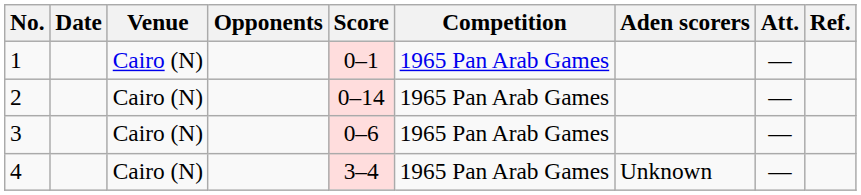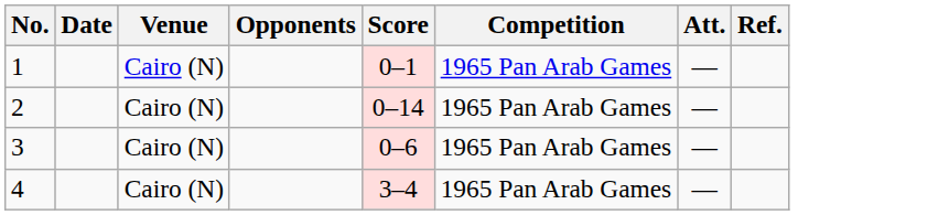- column: Aden scorers | Unknown
